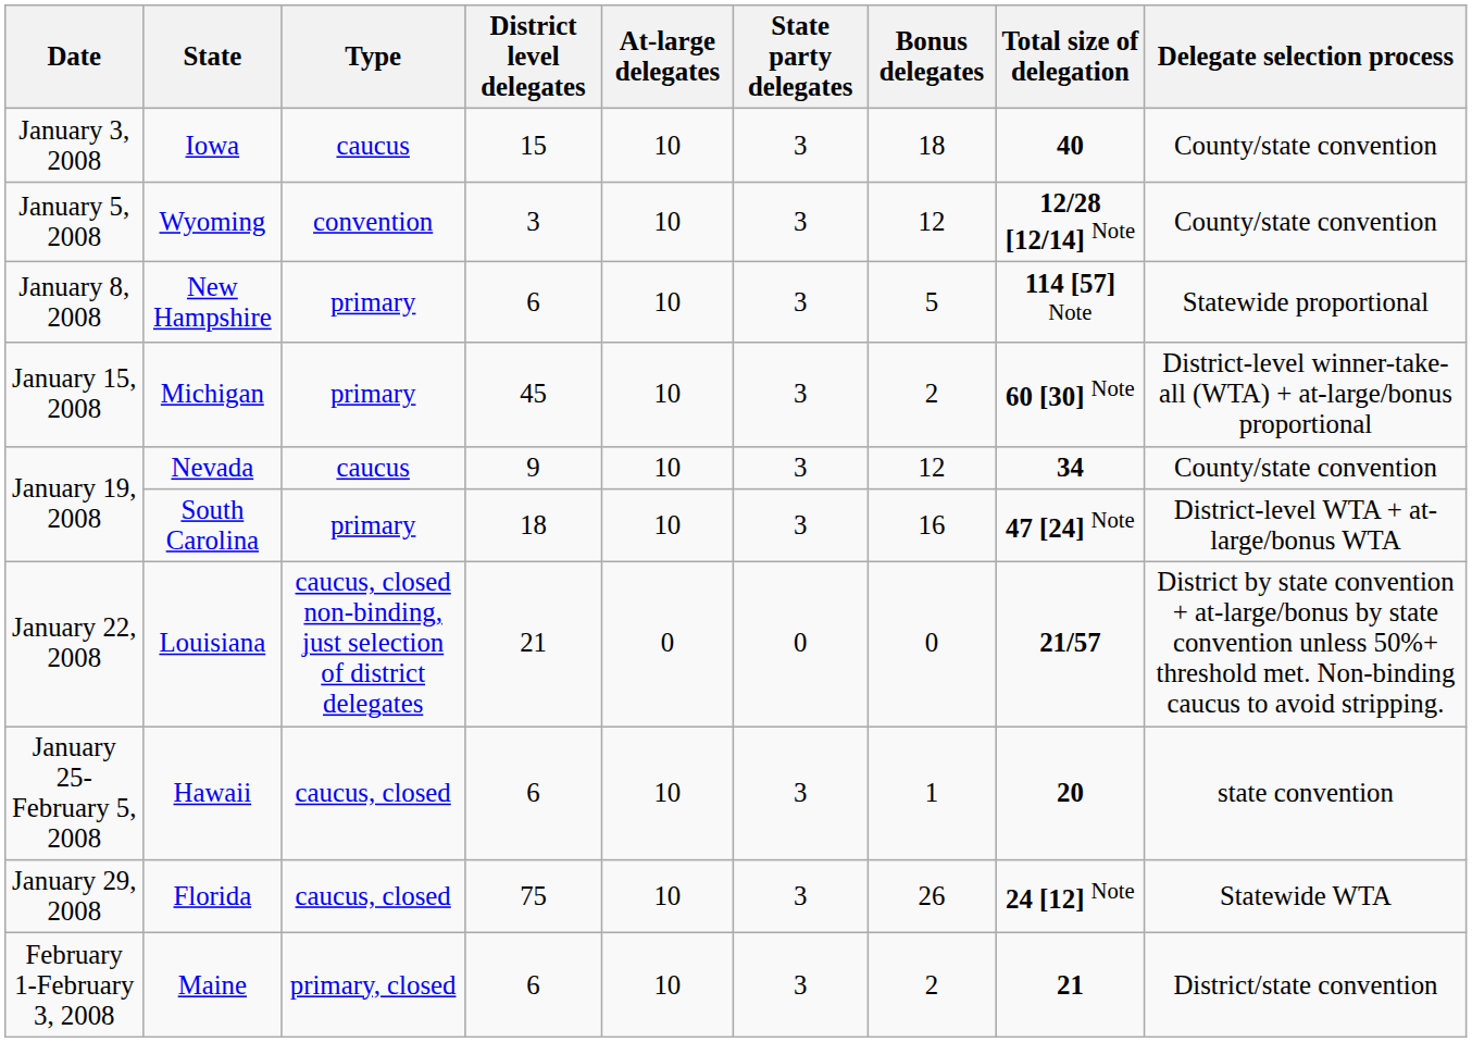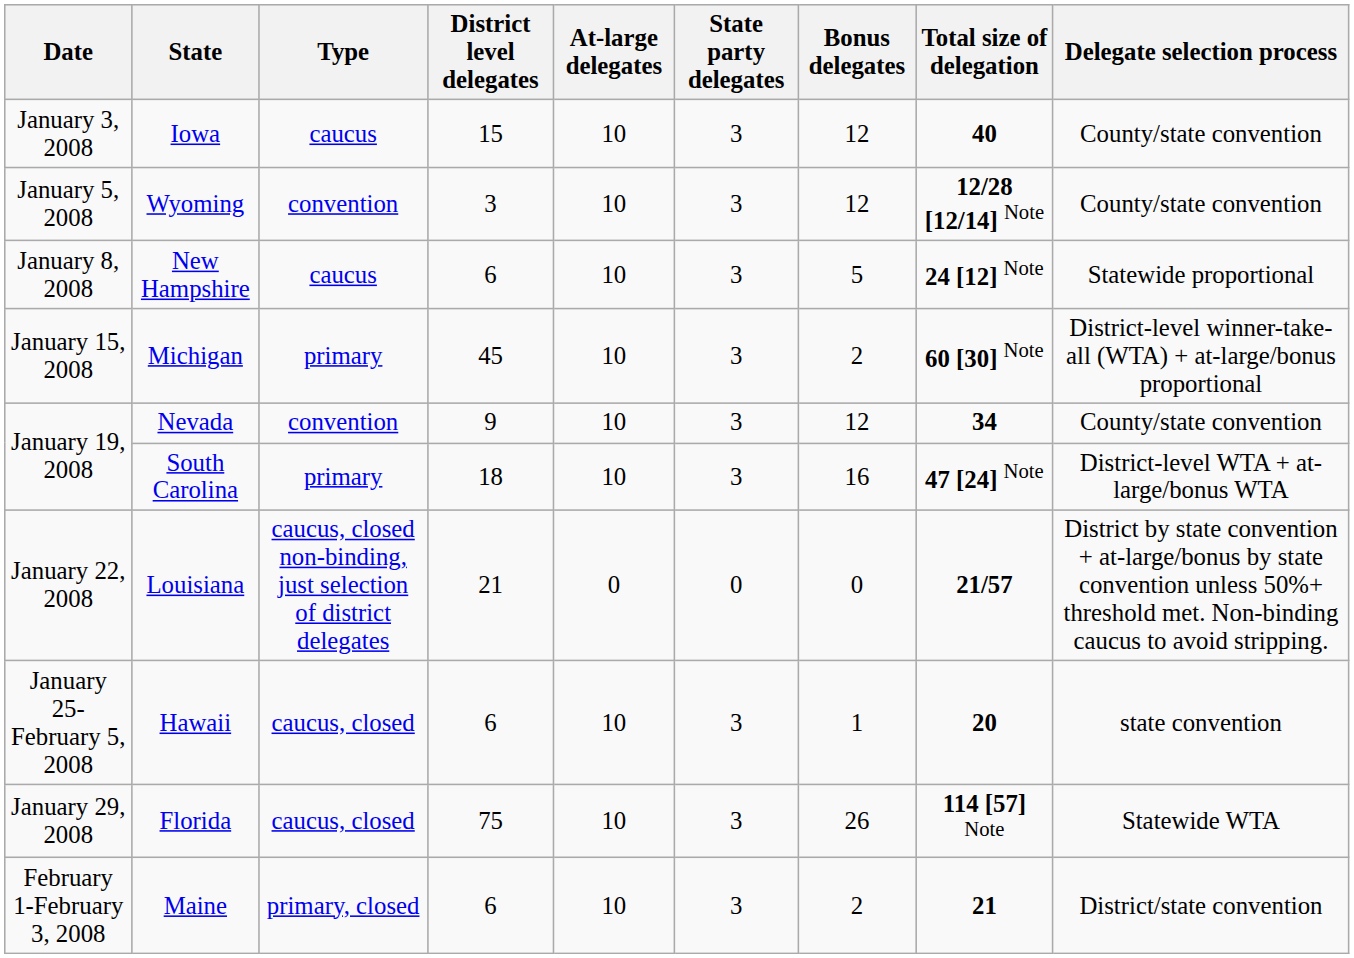Iowa | Bonus delegates: 18 -> 12
New Hampshire | Type: primary -> caucus
New Hampshire | Total size of delegation: 114 [57] Note -> 24 [12] Note
Nevada | Type: caucus -> convention
Florida | Total size of delegation: 24 [12] Note -> 114 [57] Note
